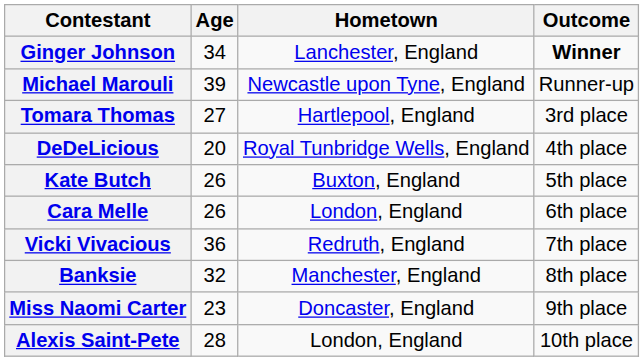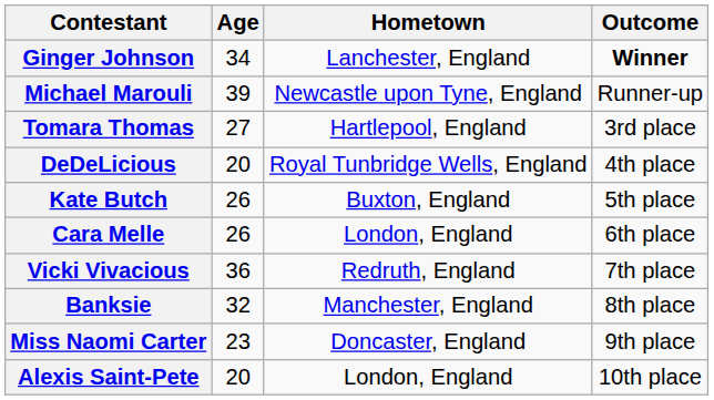Alexis Saint-Pete | Age: 28 -> 20
